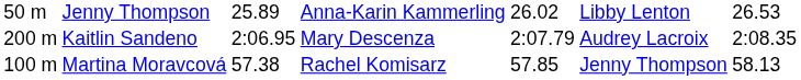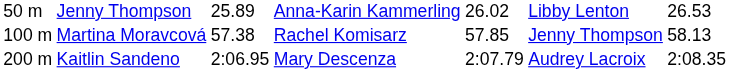rows swapped: Martina Moravcová <-> Kaitlin Sandeno
